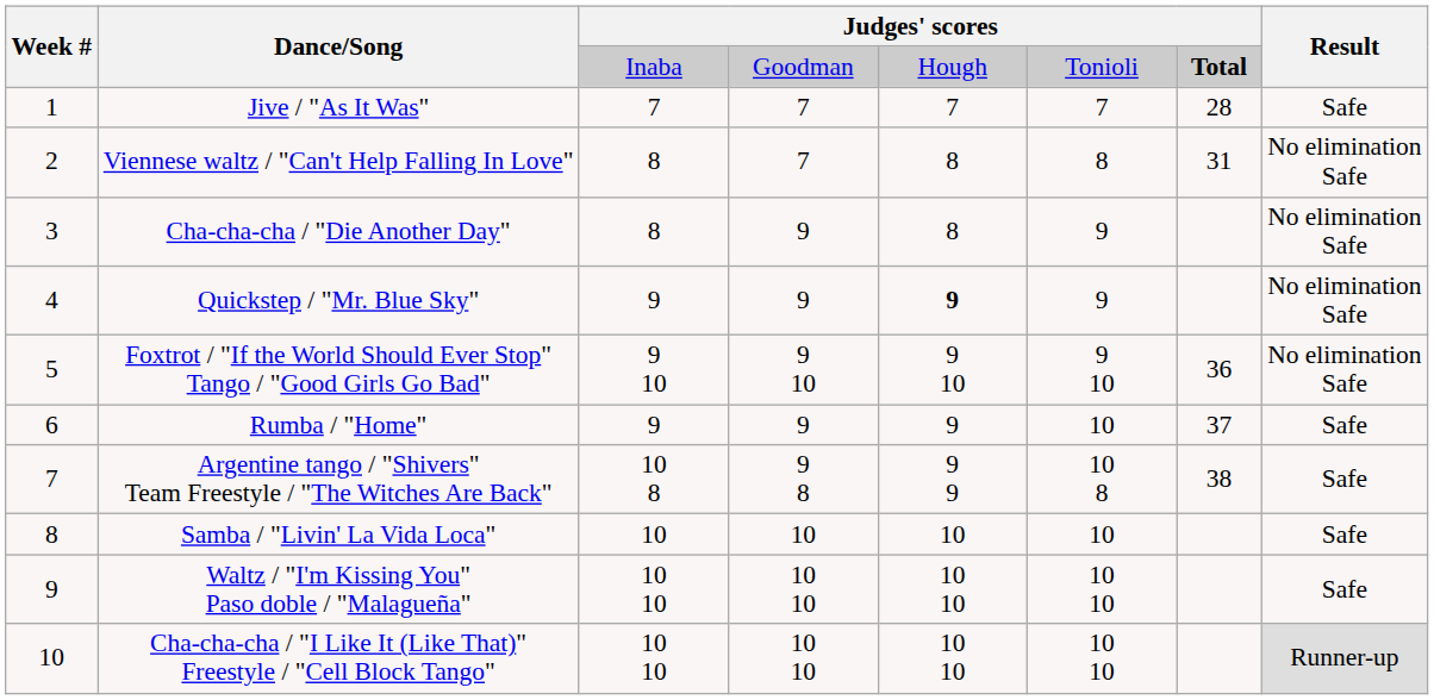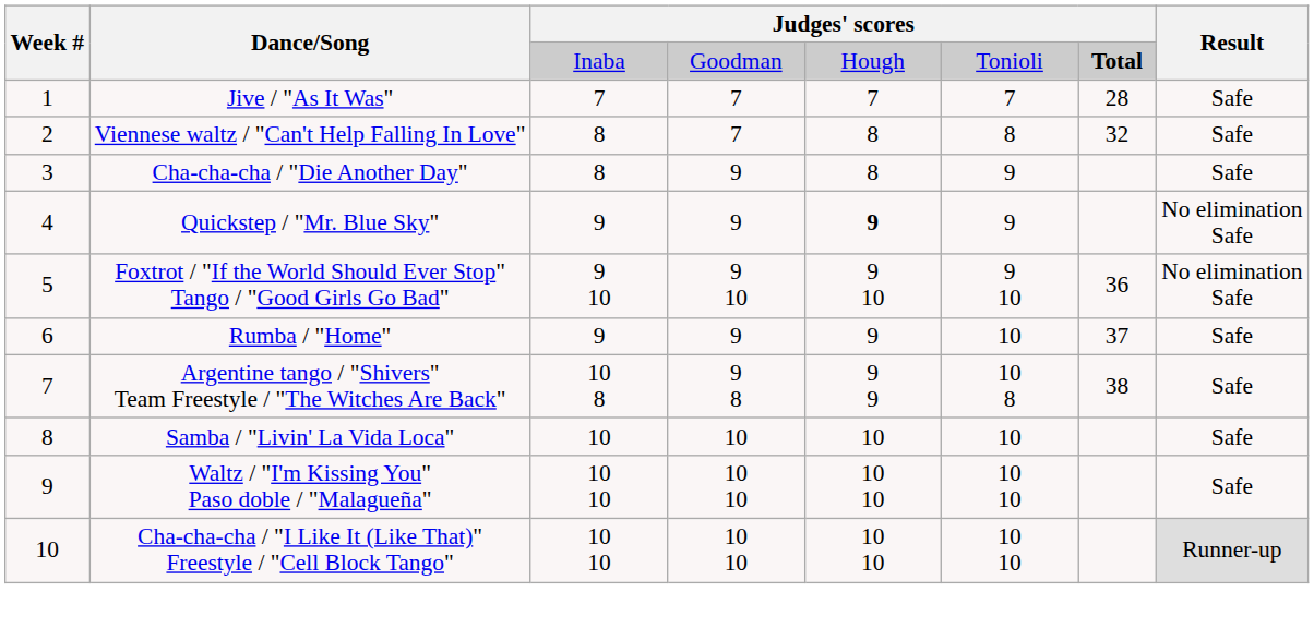Viennese waltz / "Can't Help Falling In Love" | column 7: 31 -> 32
Viennese waltz / "Can't Help Falling In Love" | Result: No elimination Safe -> Safe
Cha-cha-cha / "Die Another Day" | Result: No elimination Safe -> Safe
